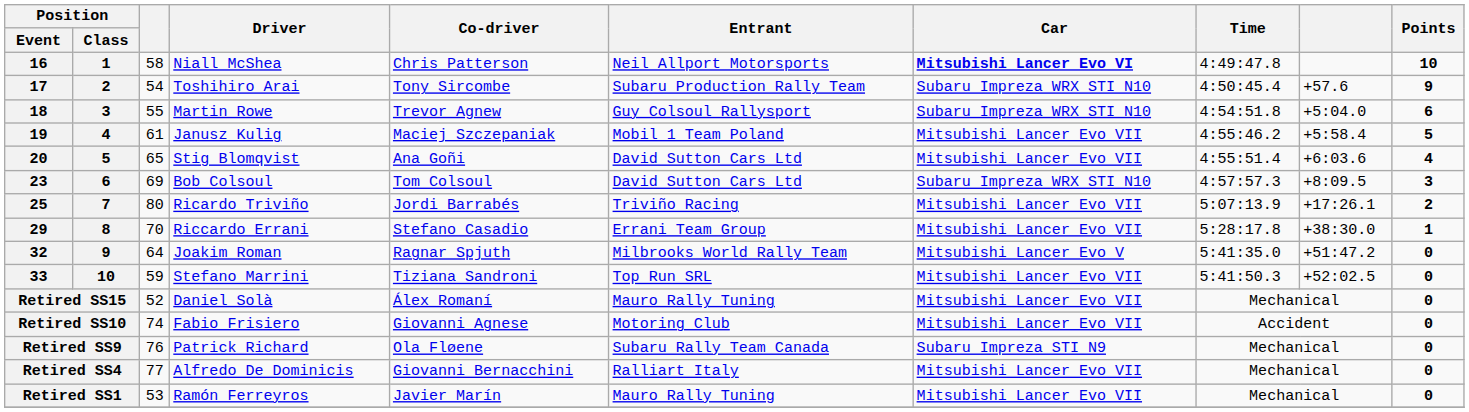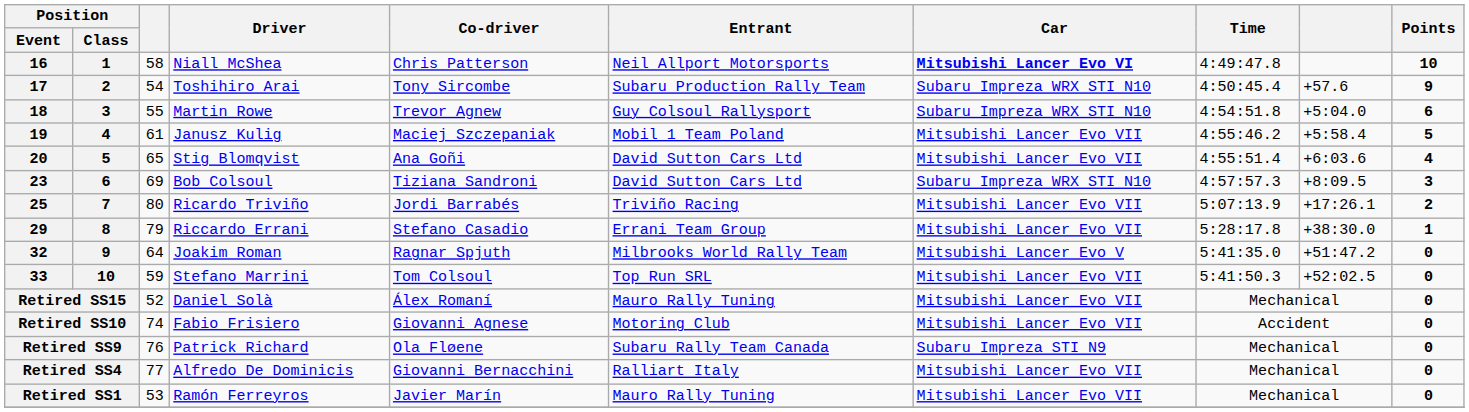23 | Co-driver: Tom Colsoul -> Tiziana Sandroni
29 | column 3: 70 -> 79
33 | Co-driver: Tiziana Sandroni -> Tom Colsoul
